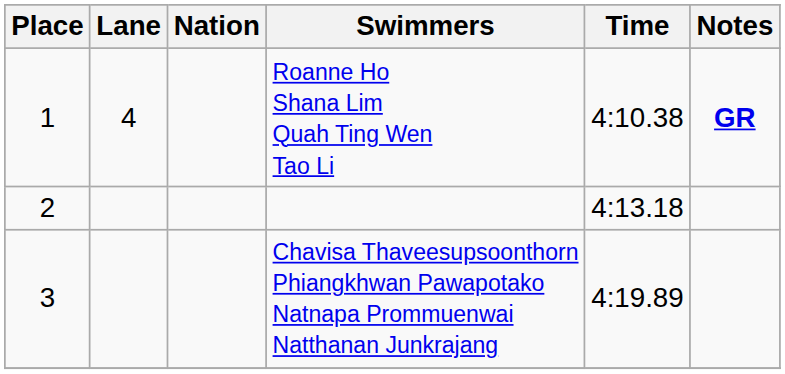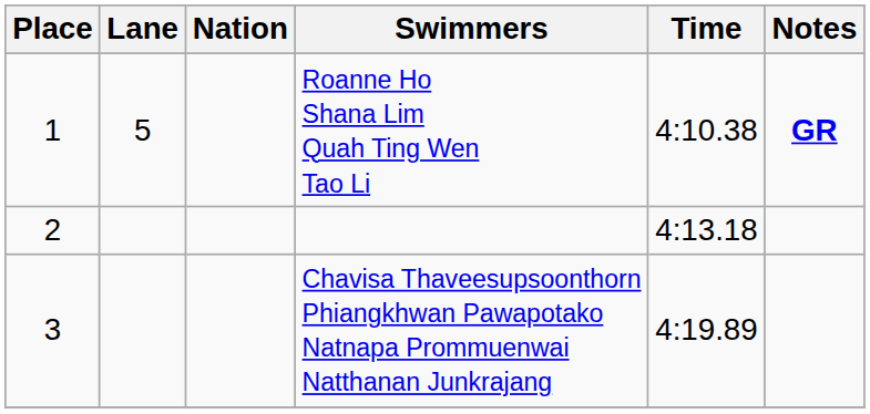Roanne Ho Shana Lim Quah Ting Wen Tao Li | Lane: 4 -> 5
